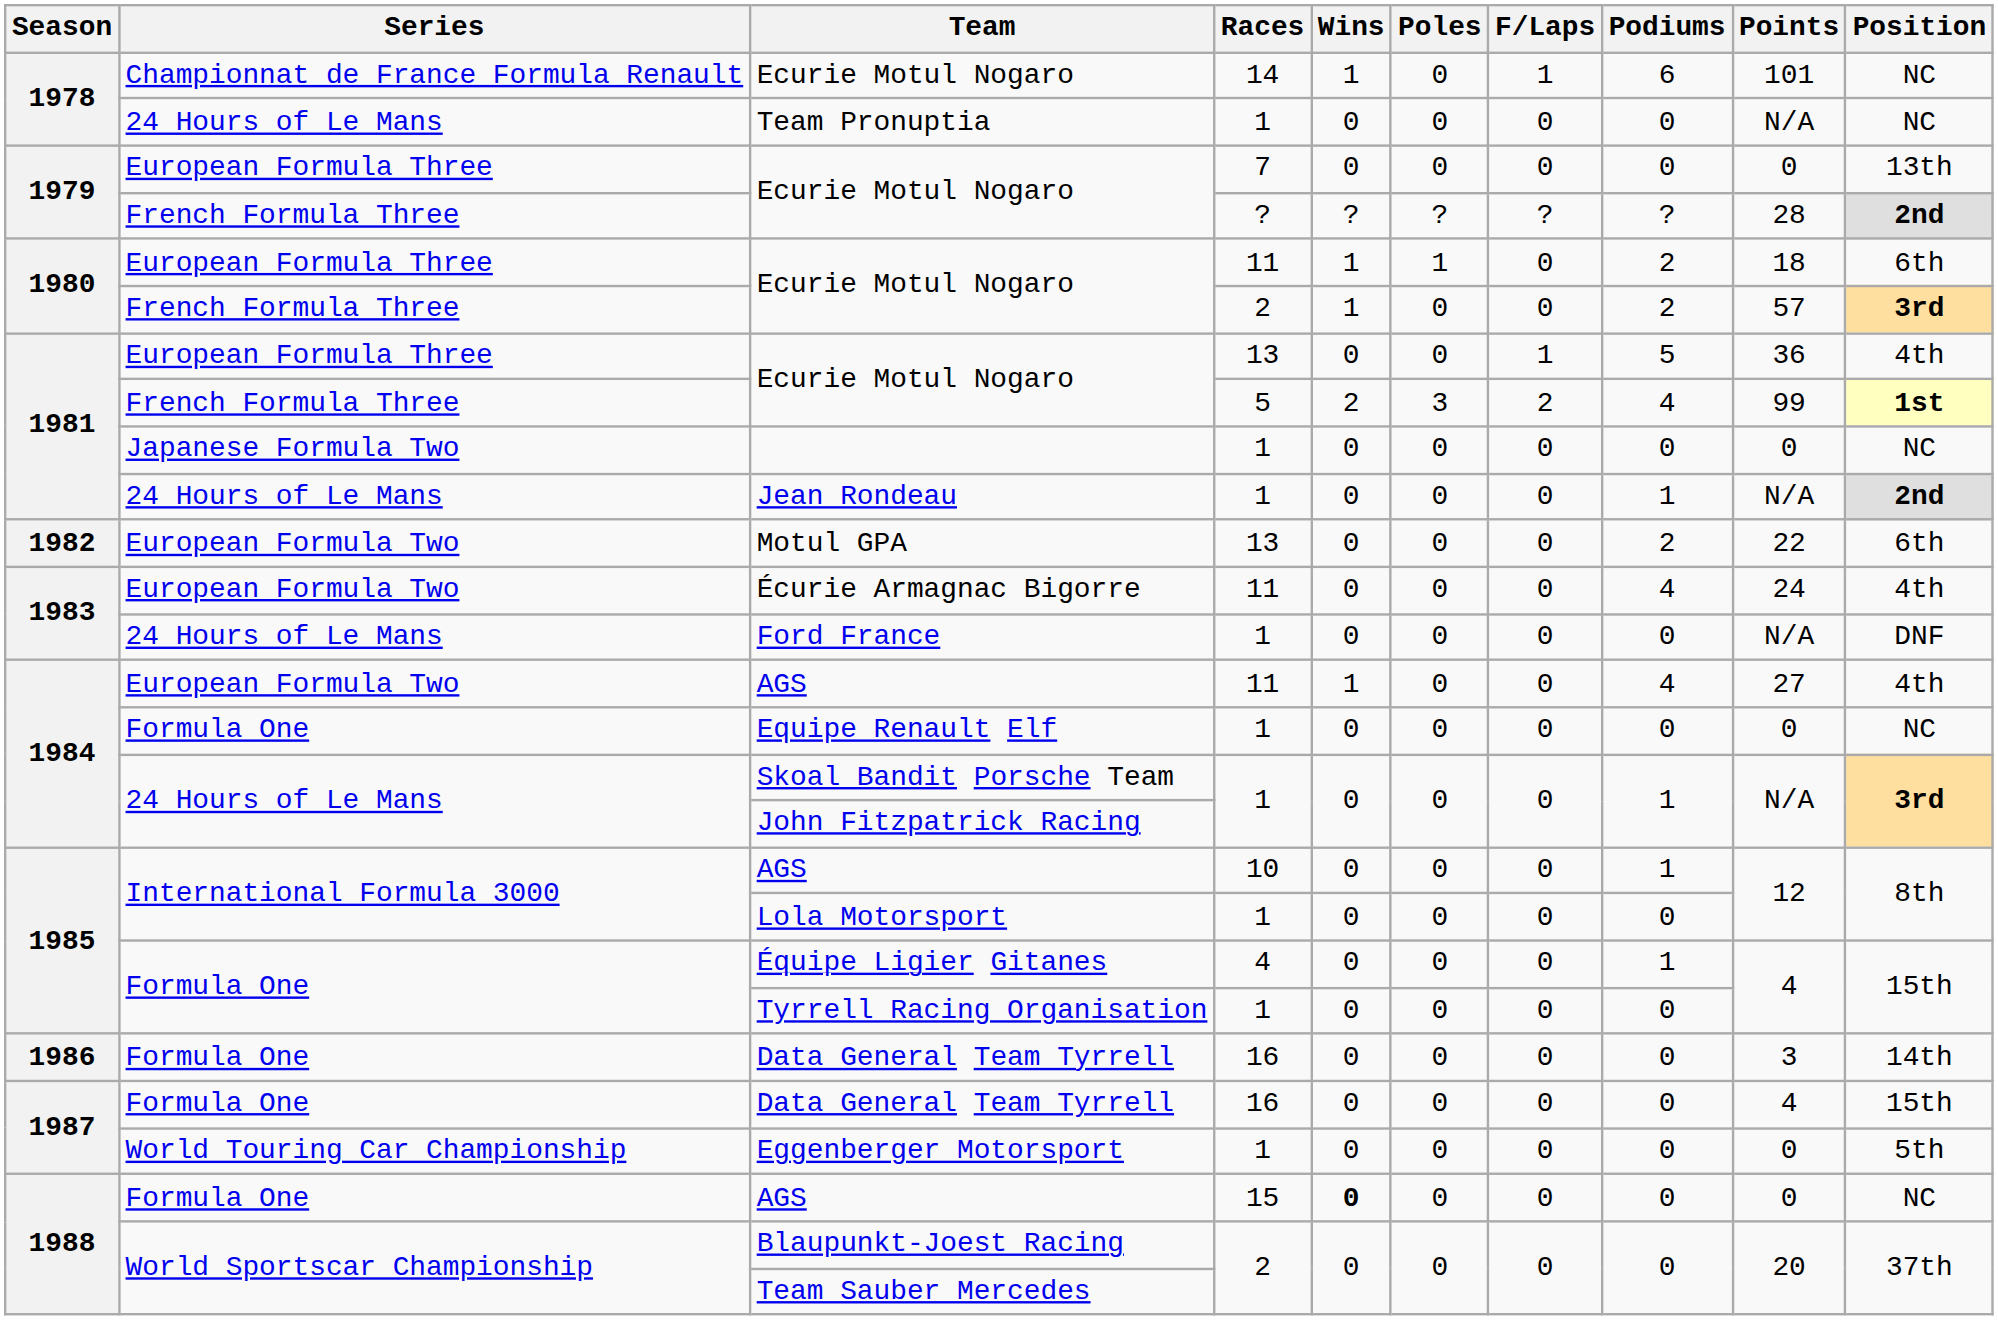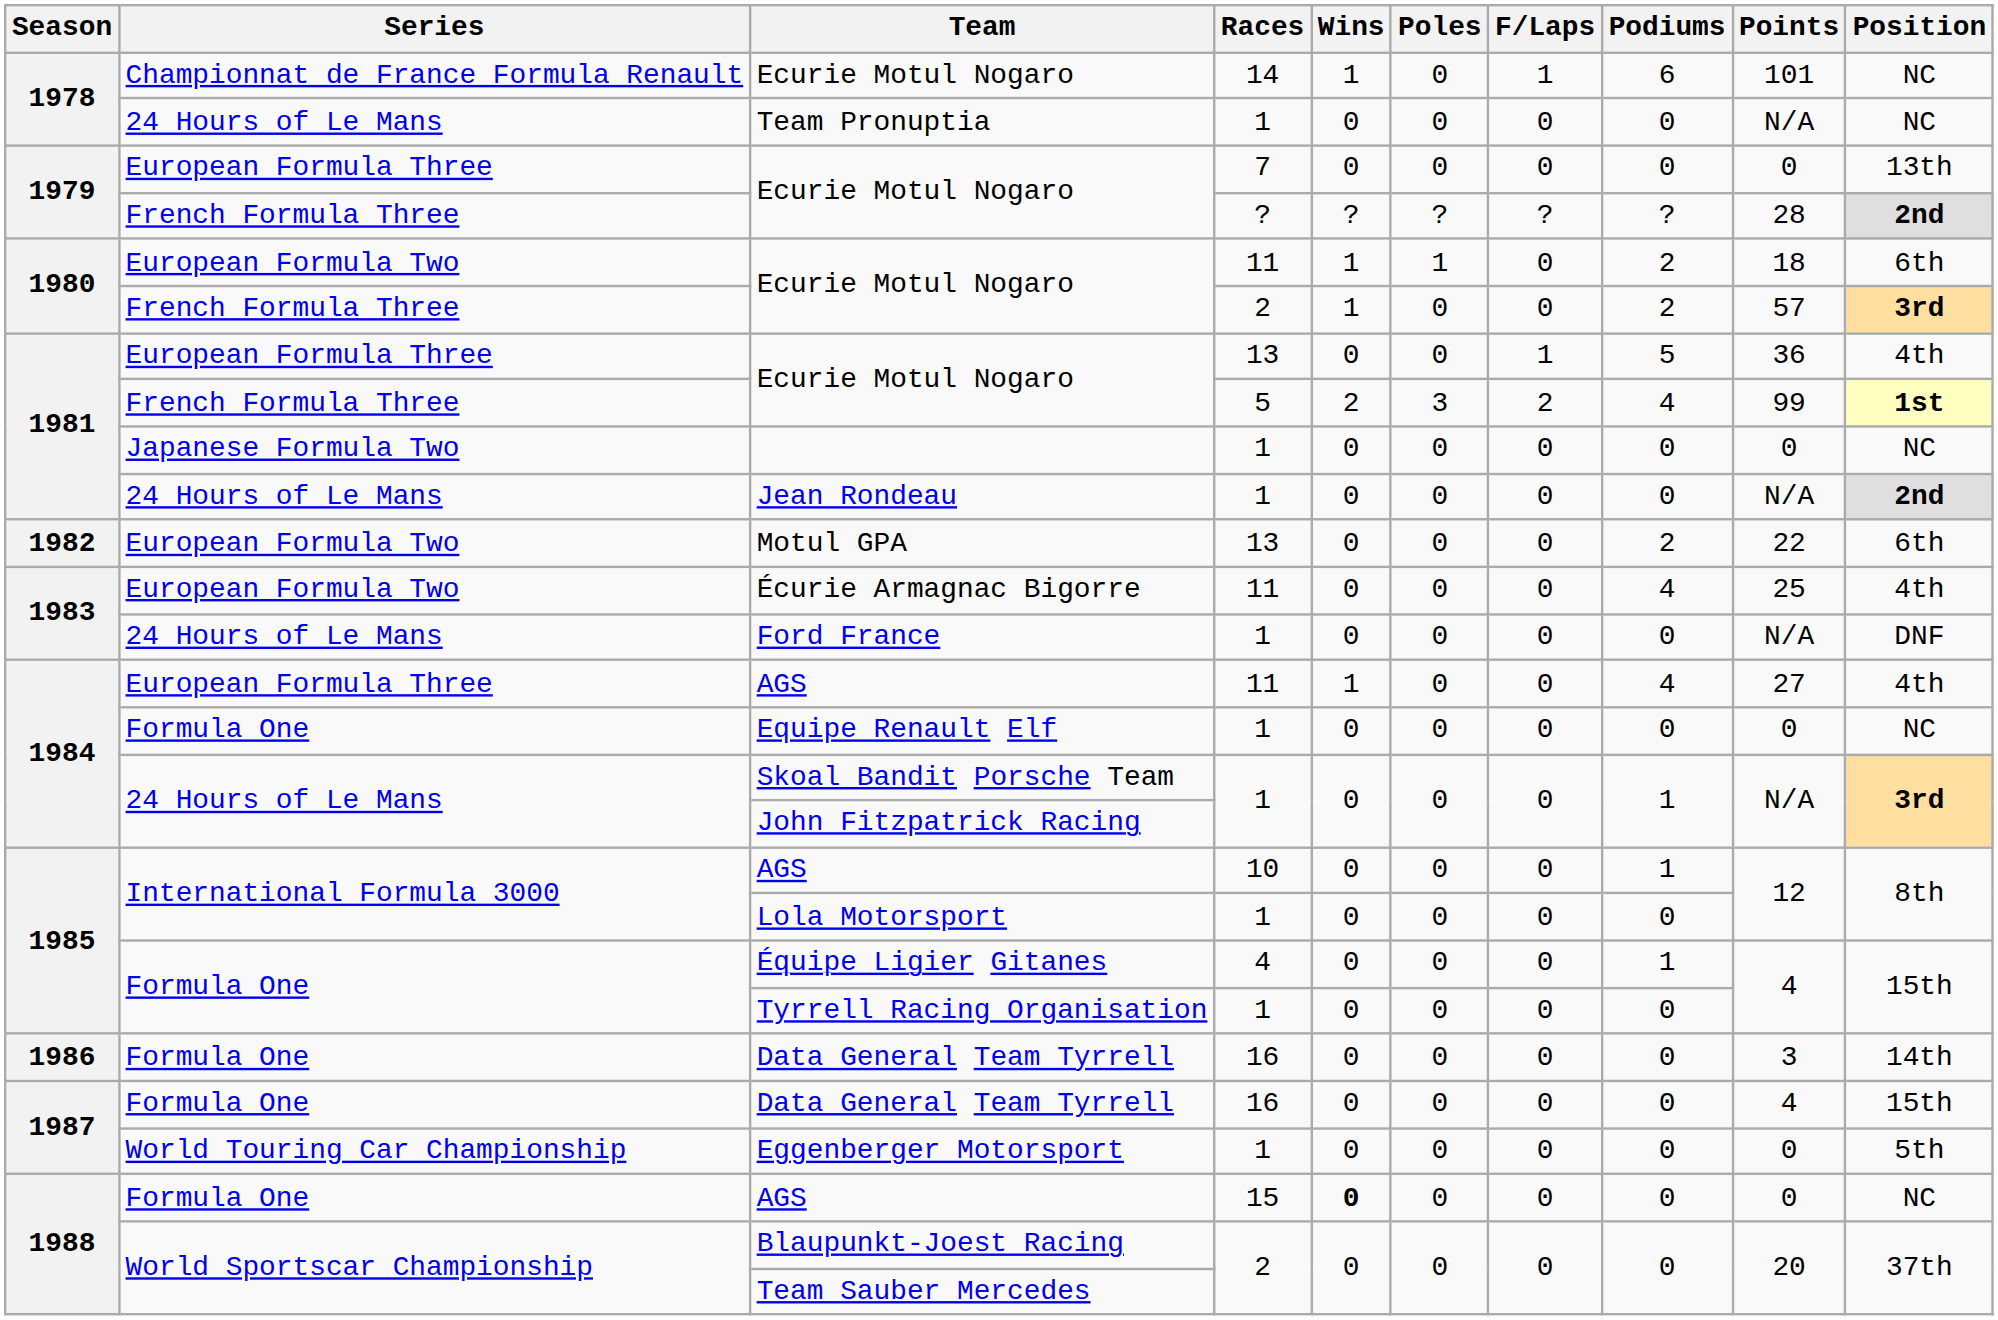Ecurie Motul Nogaro / 11 | Series: European Formula Three -> European Formula Two
Jean Rondeau | Podiums: 1 -> 0
Écurie Armagnac Bigorre | Points: 24 -> 25
AGS / 11 | Series: European Formula Two -> European Formula Three
